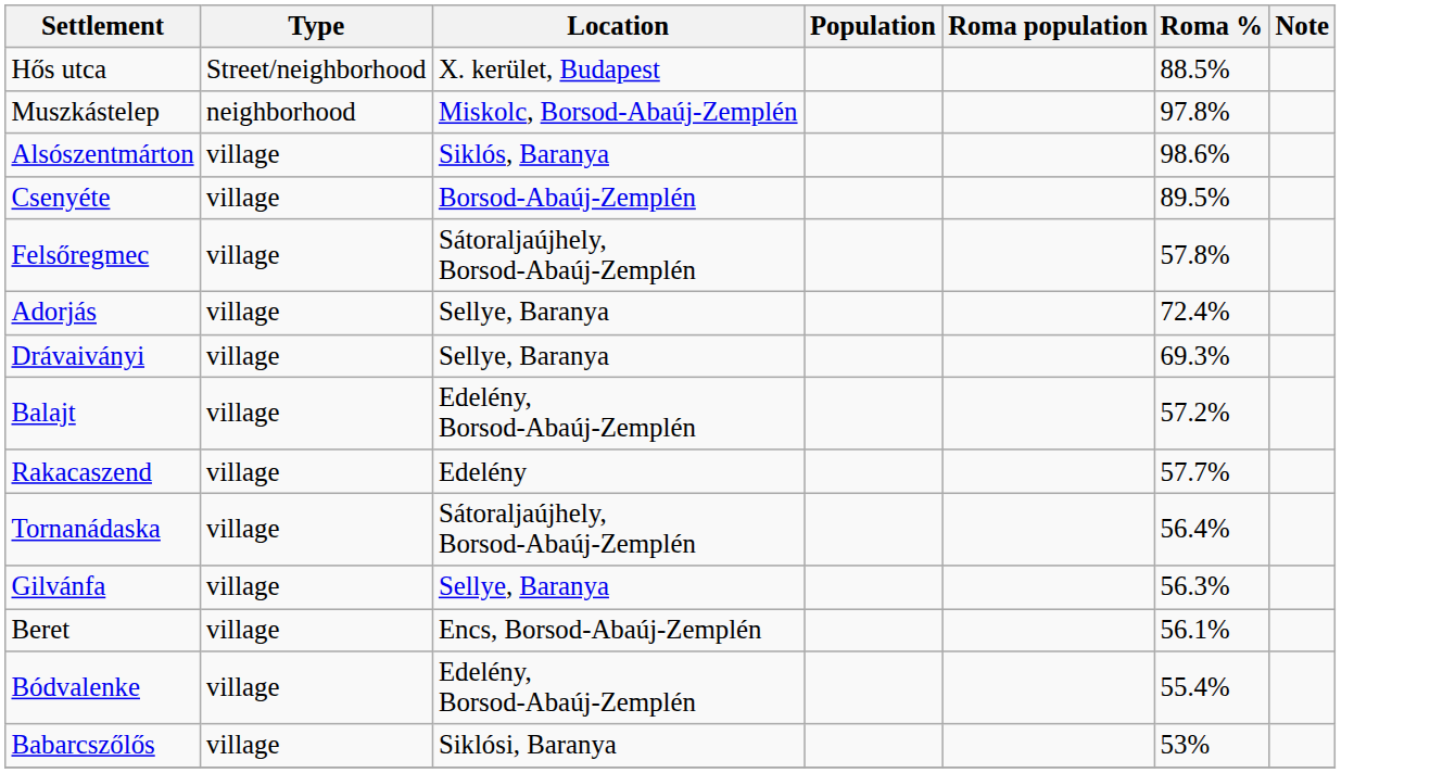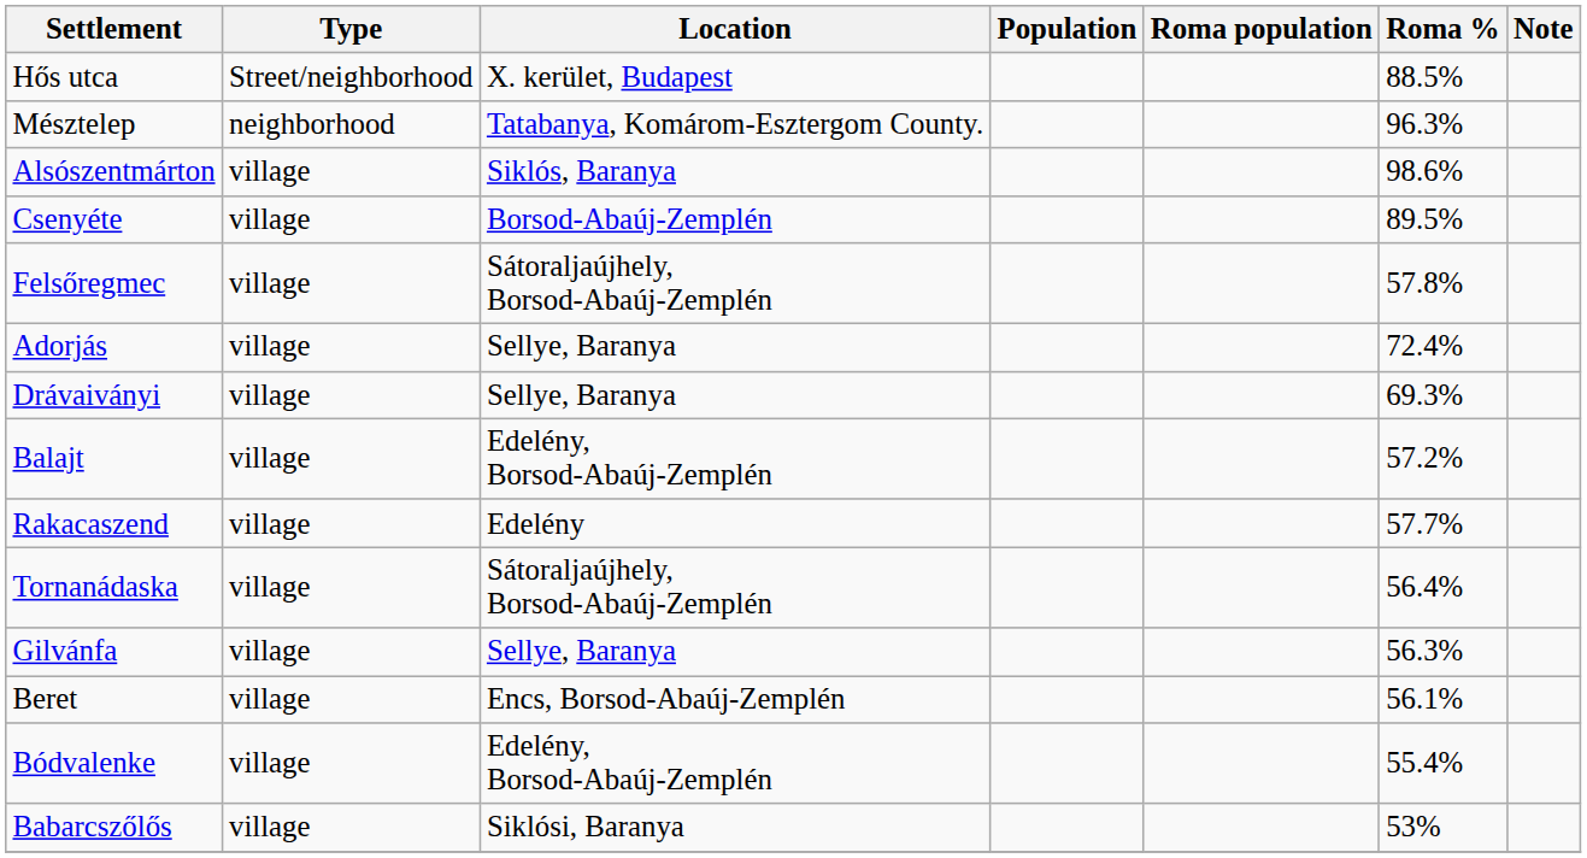+ row: Mésztelep | neighborhood | Tatabanya, Komárom-Esztergom County. | 96.3%
- row: Muszkástelep | neighborhood | Miskolc, Borsod-Abaúj-Zemplén | 97.8%
